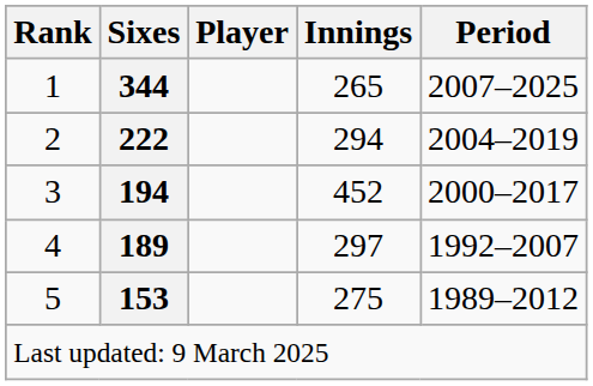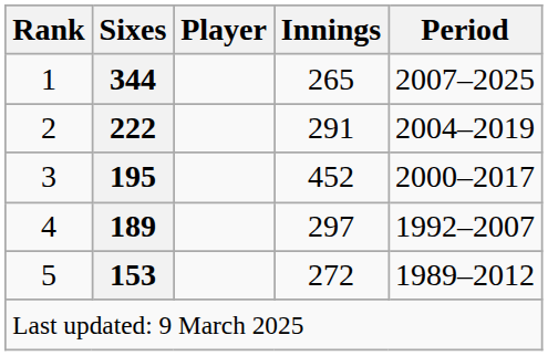2 | Innings: 294 -> 291
3 | Sixes: 194 -> 195
5 | Innings: 275 -> 272
